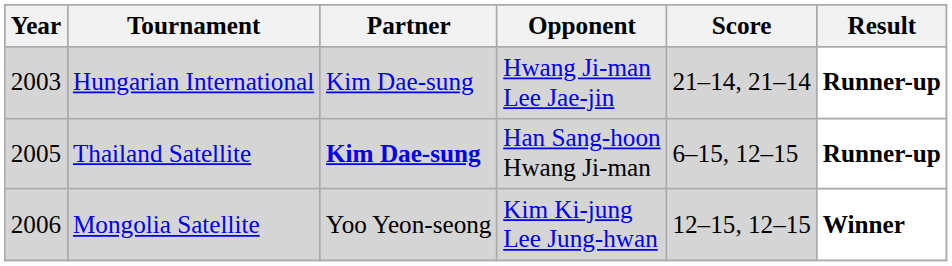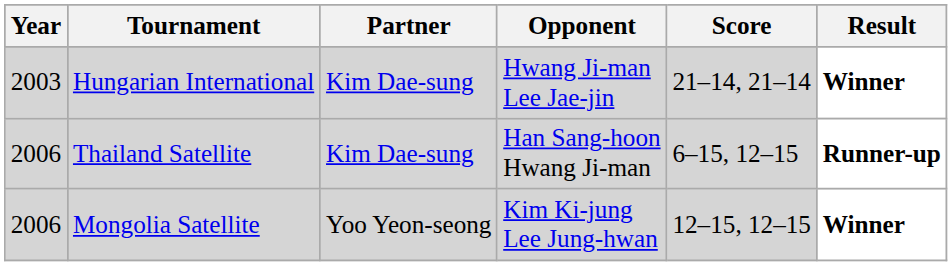Hungarian International | Result: Runner-up -> Winner
Thailand Satellite | Year: 2005 -> 2006
Thailand Satellite | Partner: bold -> normal
